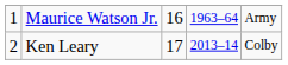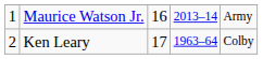Maurice Watson Jr. | column 4: 1963–64 -> 2013–14
Ken Leary | column 4: 2013–14 -> 1963–64
